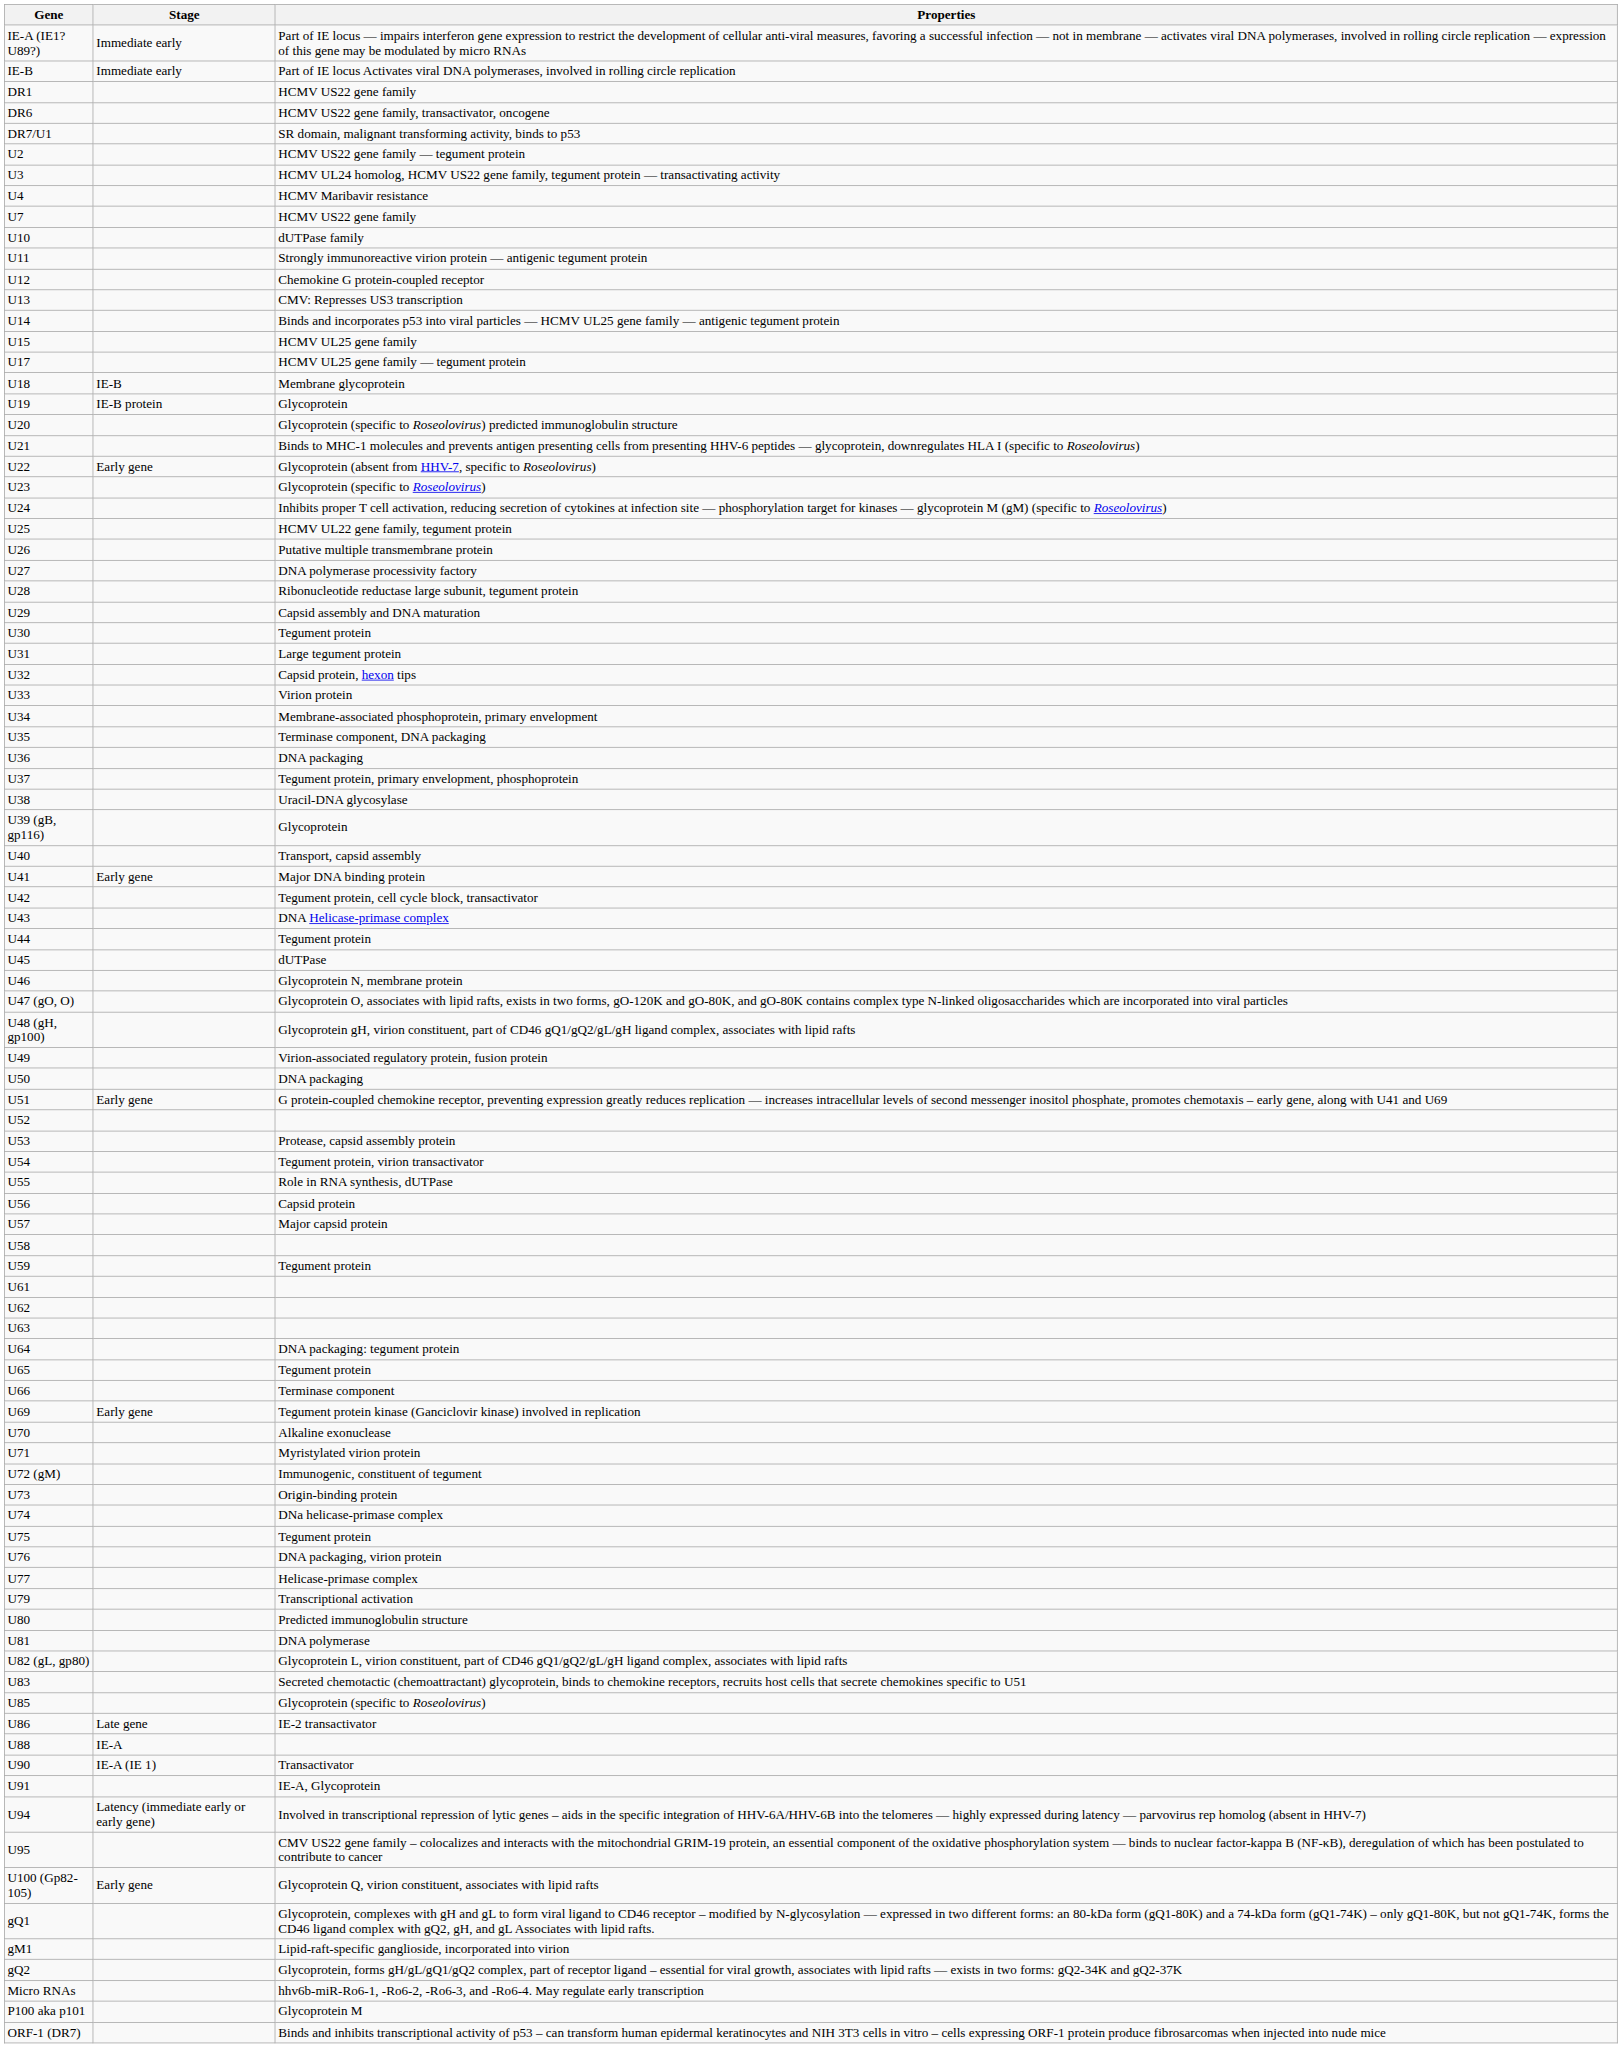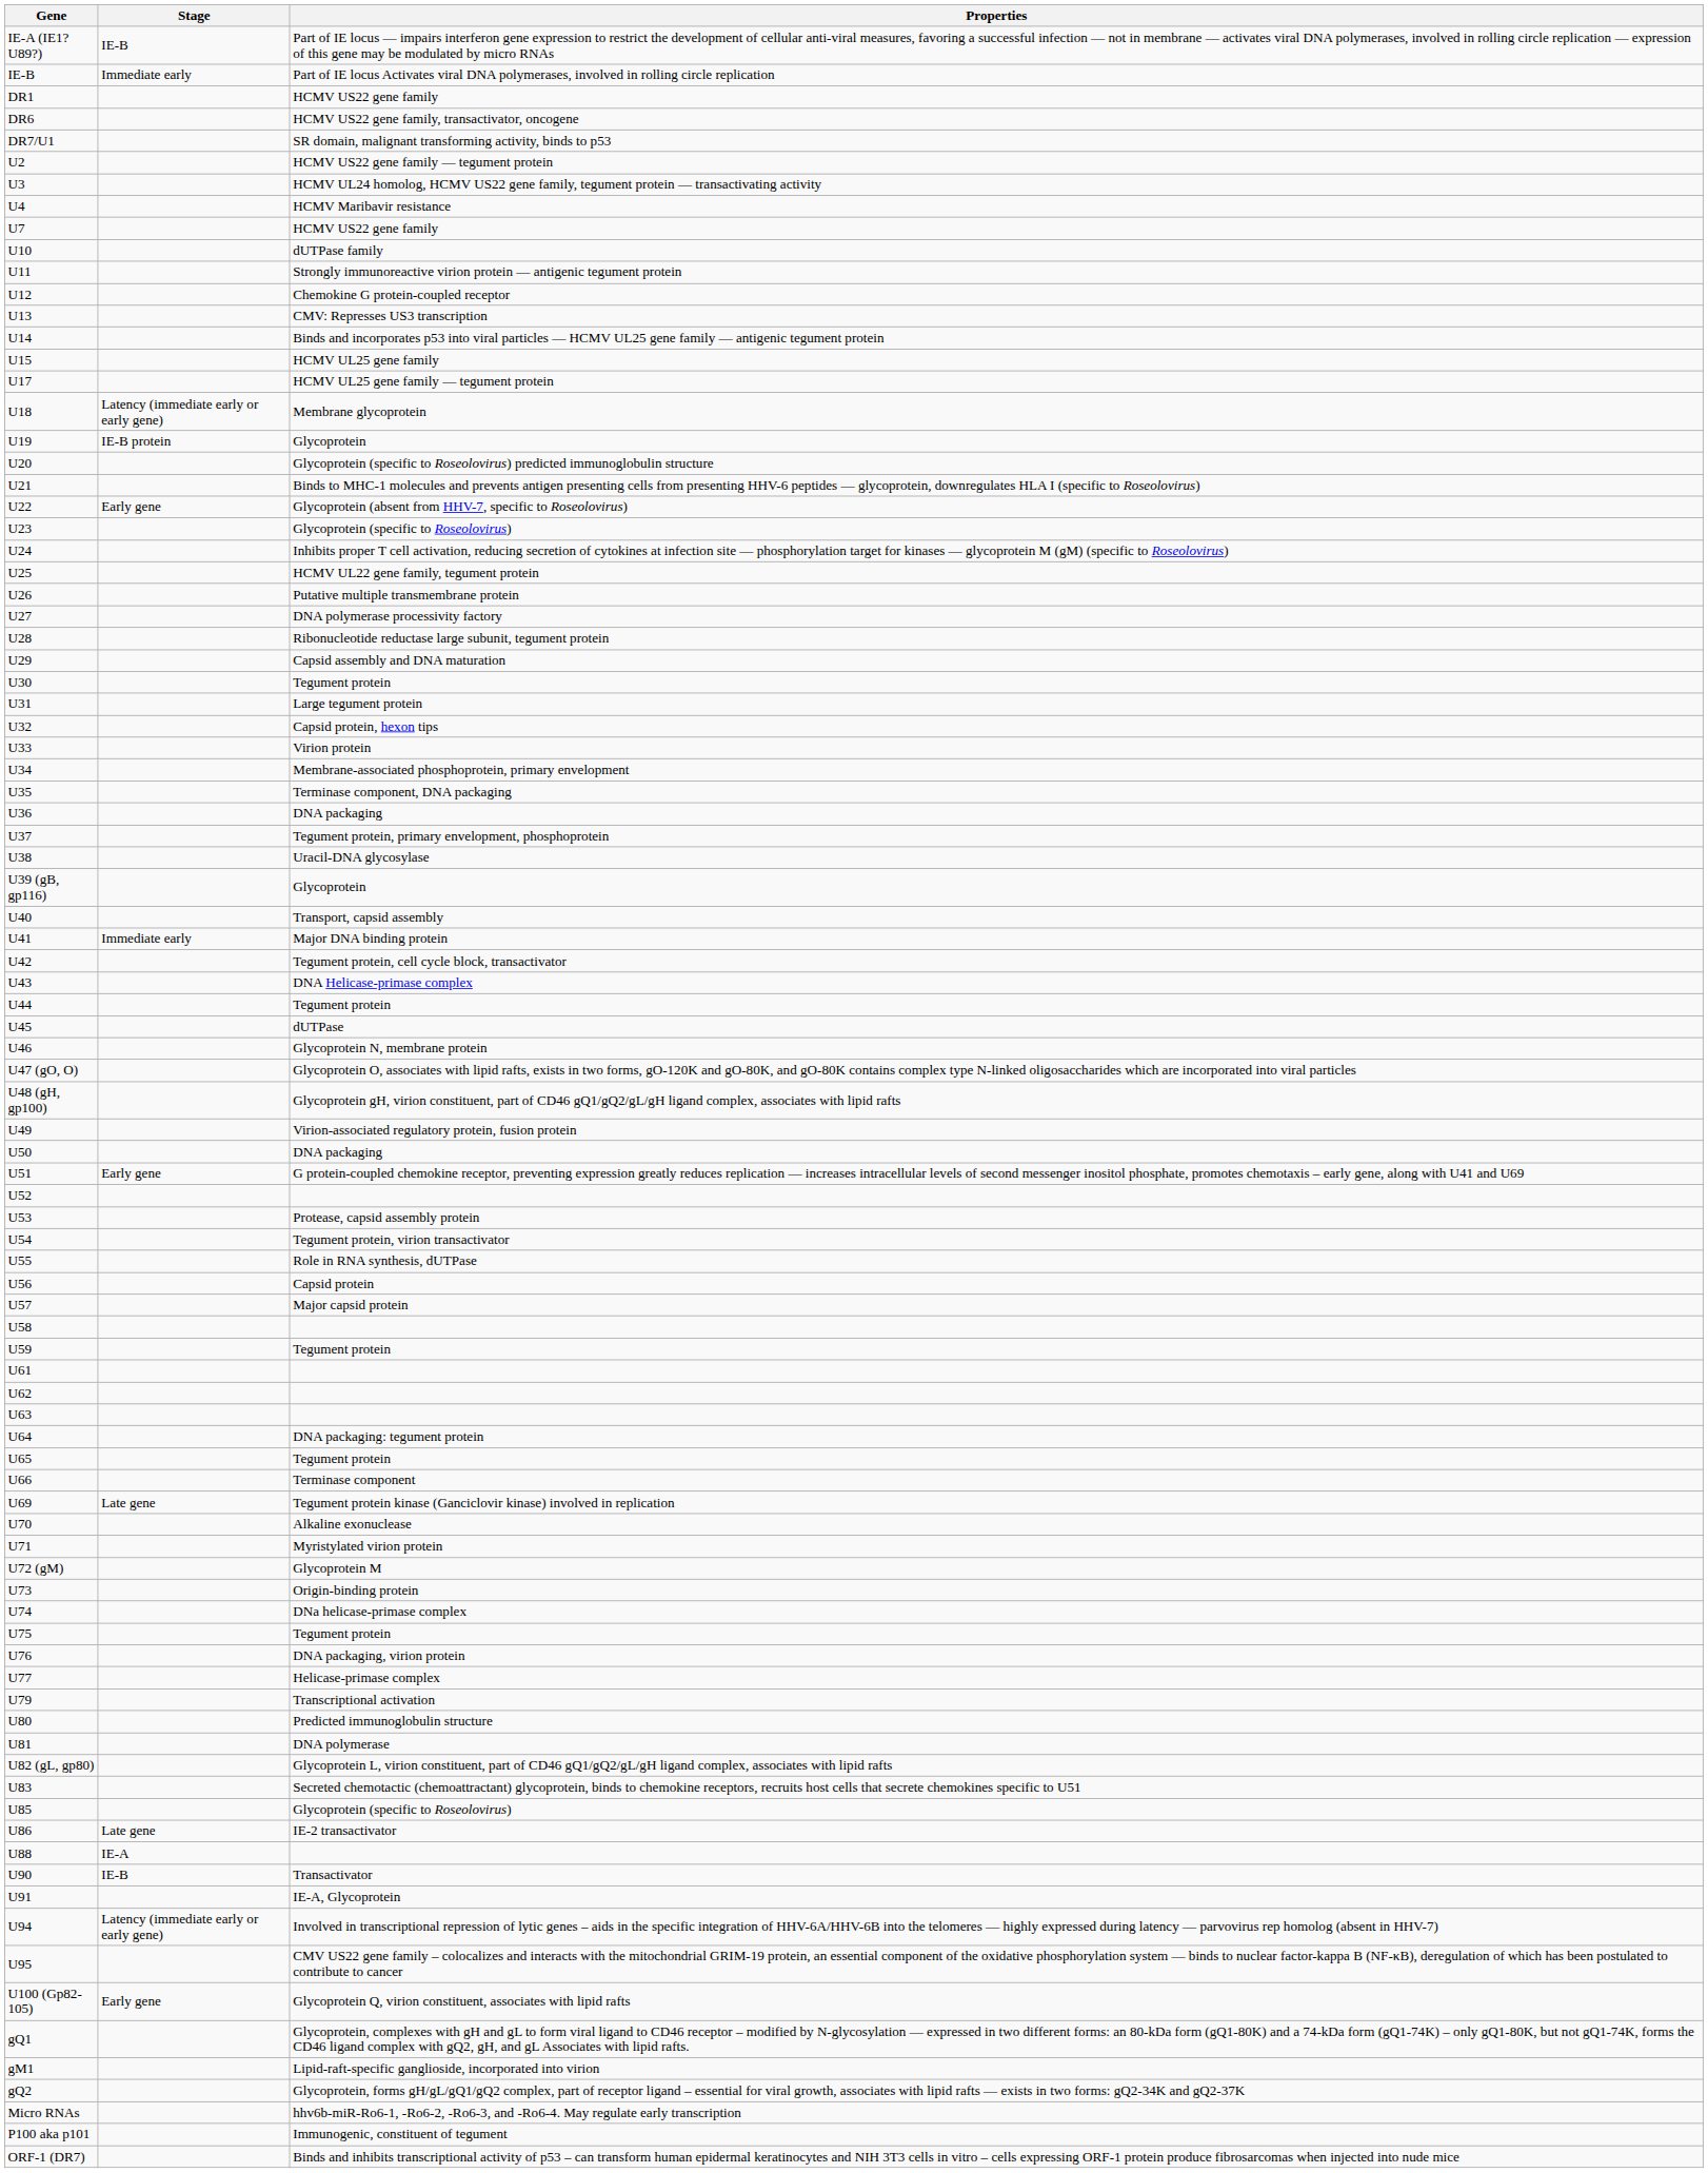IE-A (IE1? U89?) | Stage: Immediate early -> IE-B
U18 | Stage: IE-B -> Latency (immediate early or early gene)
U41 | Stage: Early gene -> Immediate early
U69 | Stage: Early gene -> Late gene
U72 (gM) | Properties: Immunogenic, constituent of tegument -> Glycoprotein M
U90 | Stage: IE-A (IE 1) -> IE-B
P100 aka p101 | Properties: Glycoprotein M -> Immunogenic, constituent of tegument
